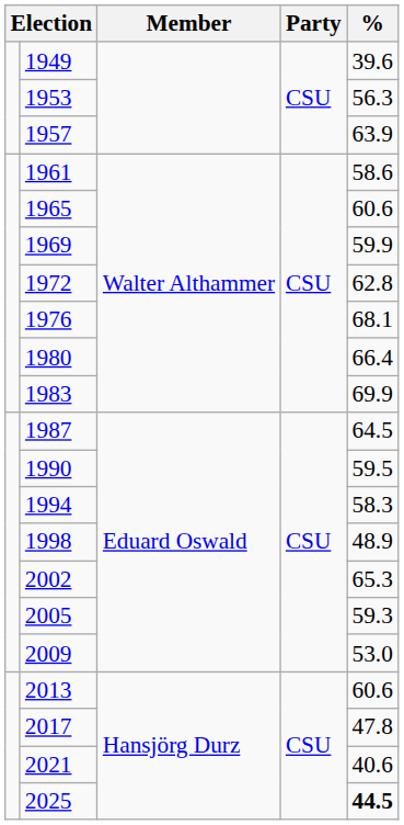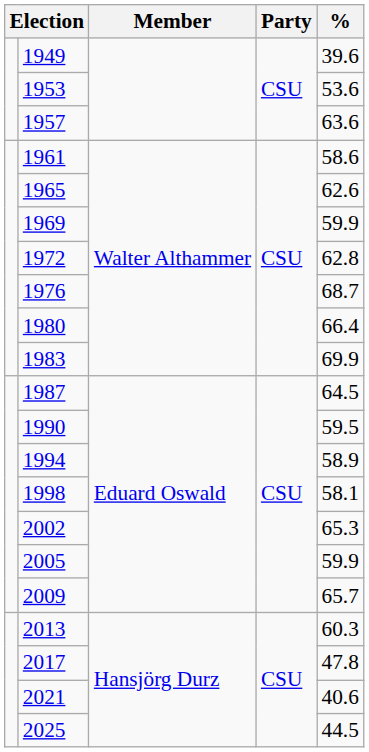1953 | %: 56.3 -> 53.6
1957 | %: 63.9 -> 63.6
1965 | %: 60.6 -> 62.6
1976 | %: 68.1 -> 68.7
1994 | %: 58.3 -> 58.9
1998 | %: 48.9 -> 58.1
2005 | %: 59.3 -> 59.9
2009 | %: 53.0 -> 65.7
2013 | %: 60.6 -> 60.3
2025 | %: bold -> normal
